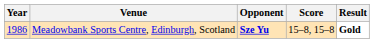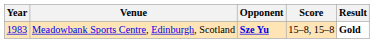Meadowbank Sports Centre, Edinburgh, Scotland | Year: 1986 -> 1983
